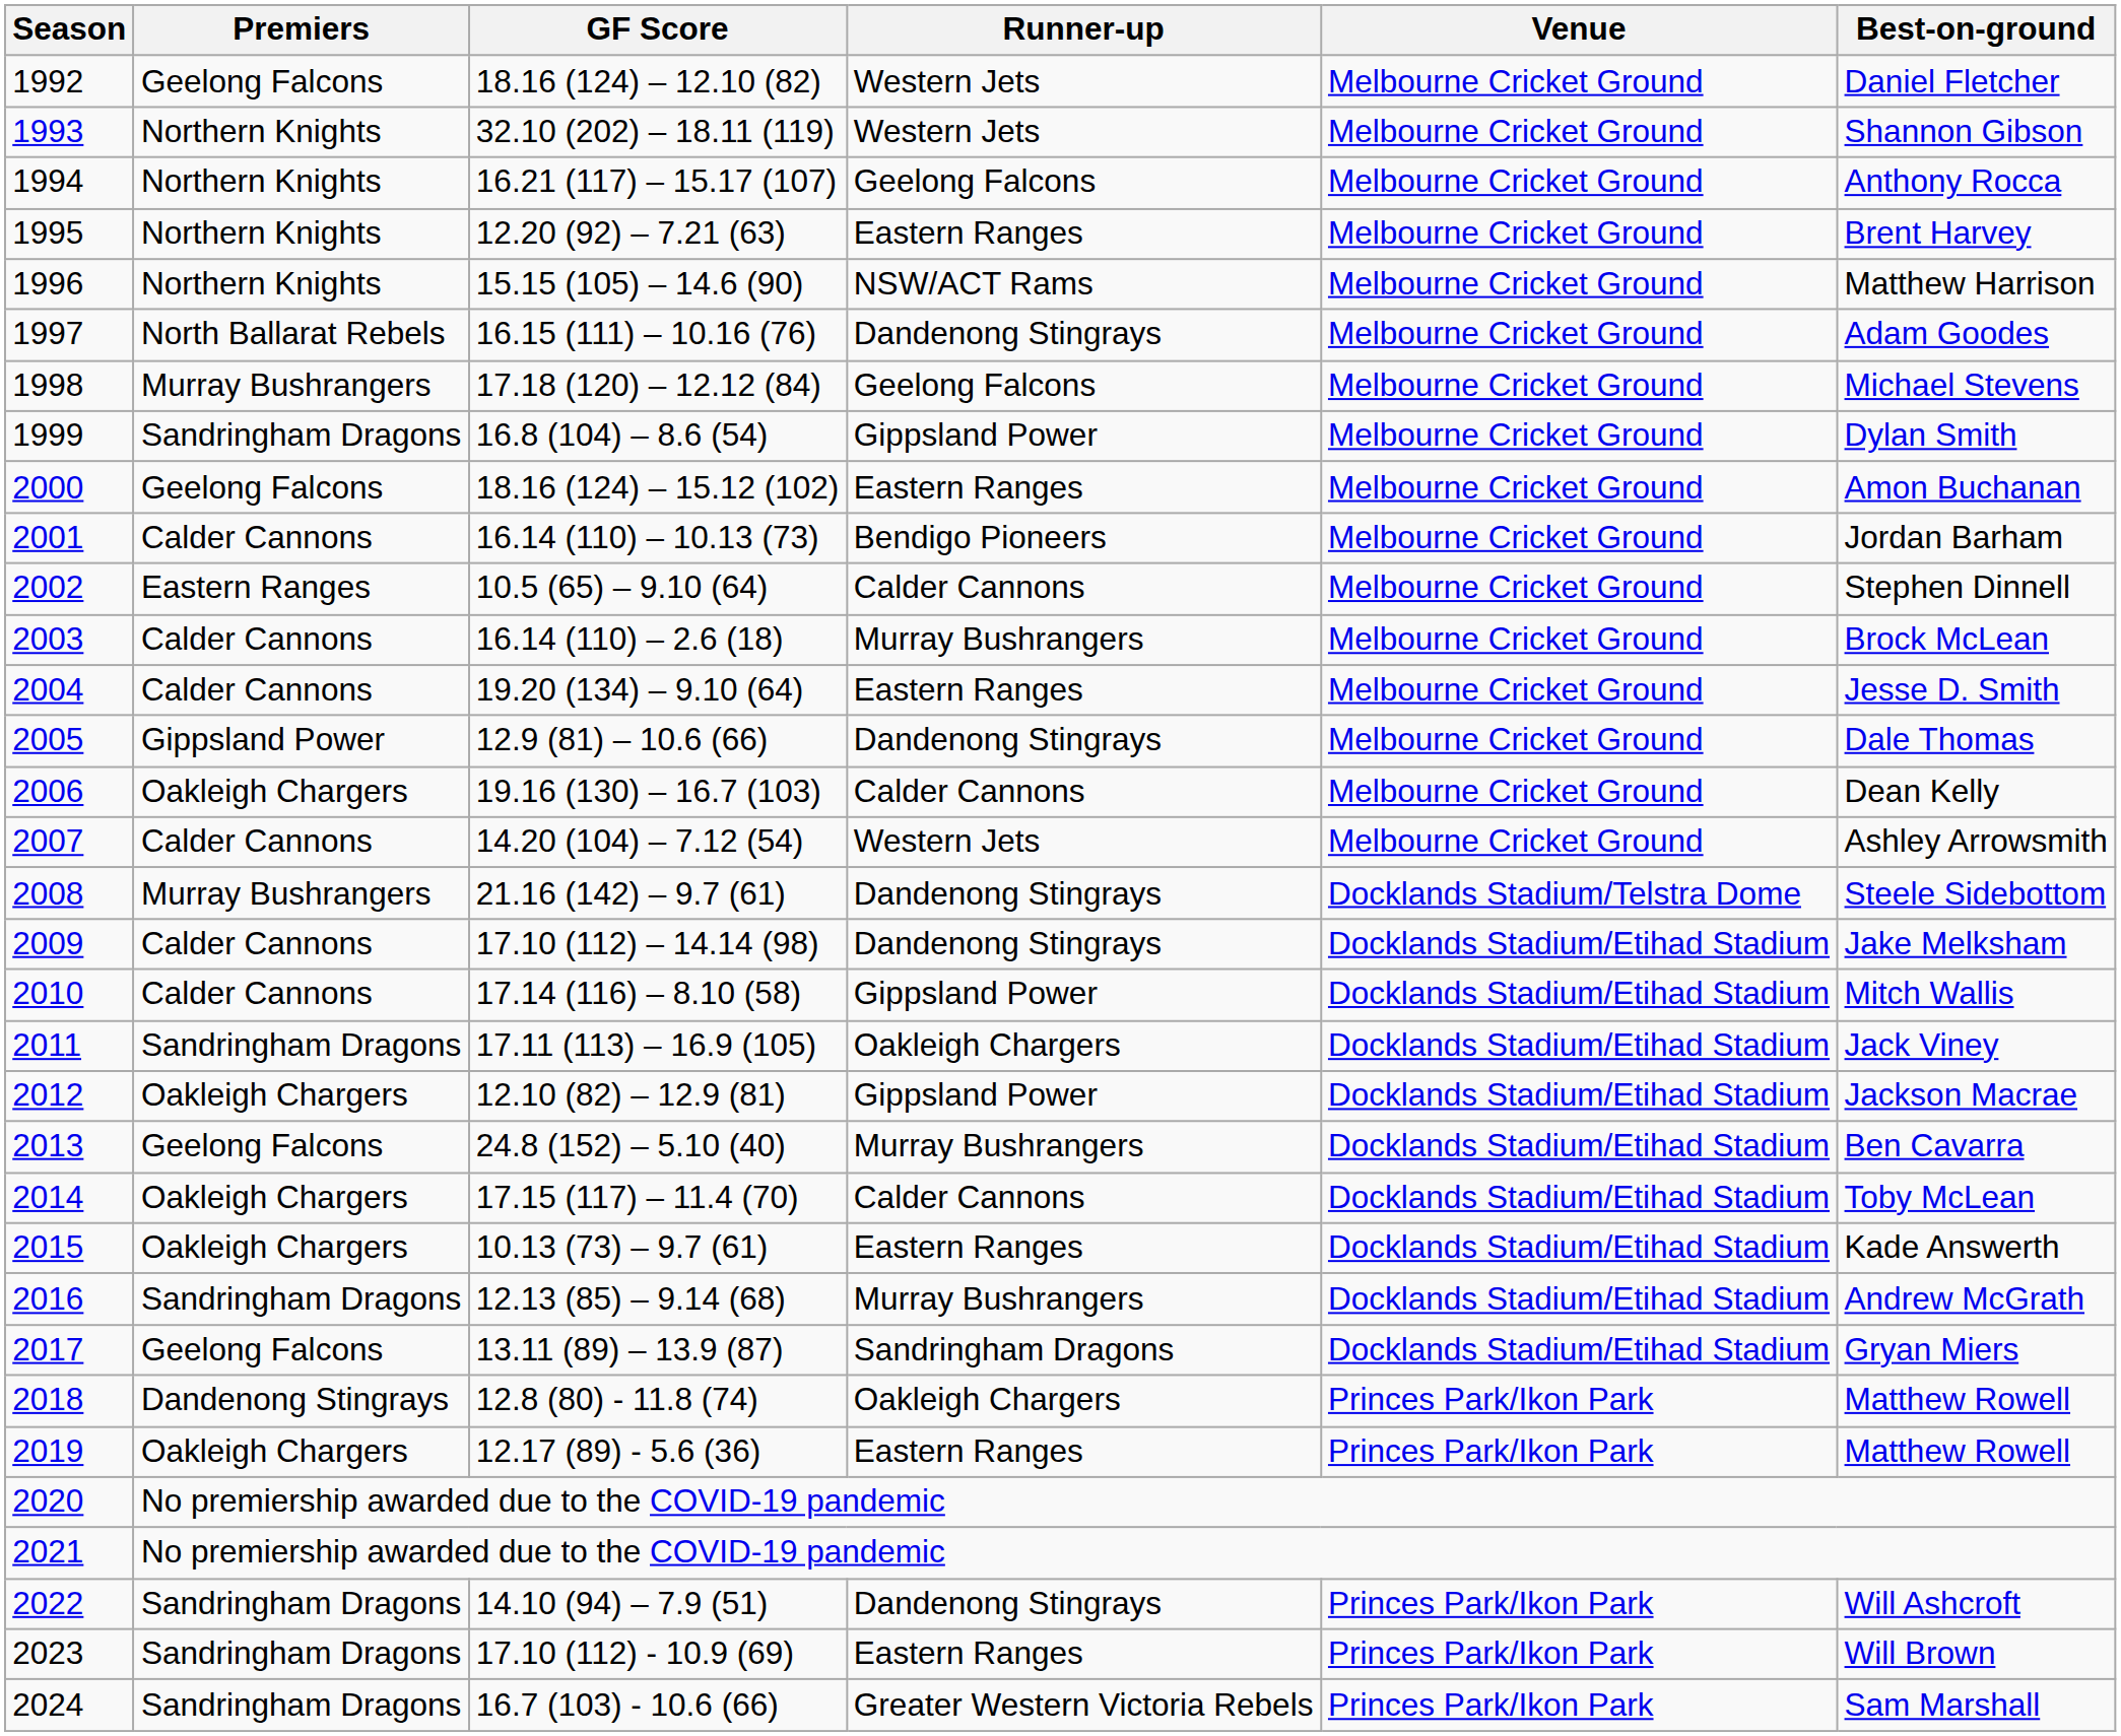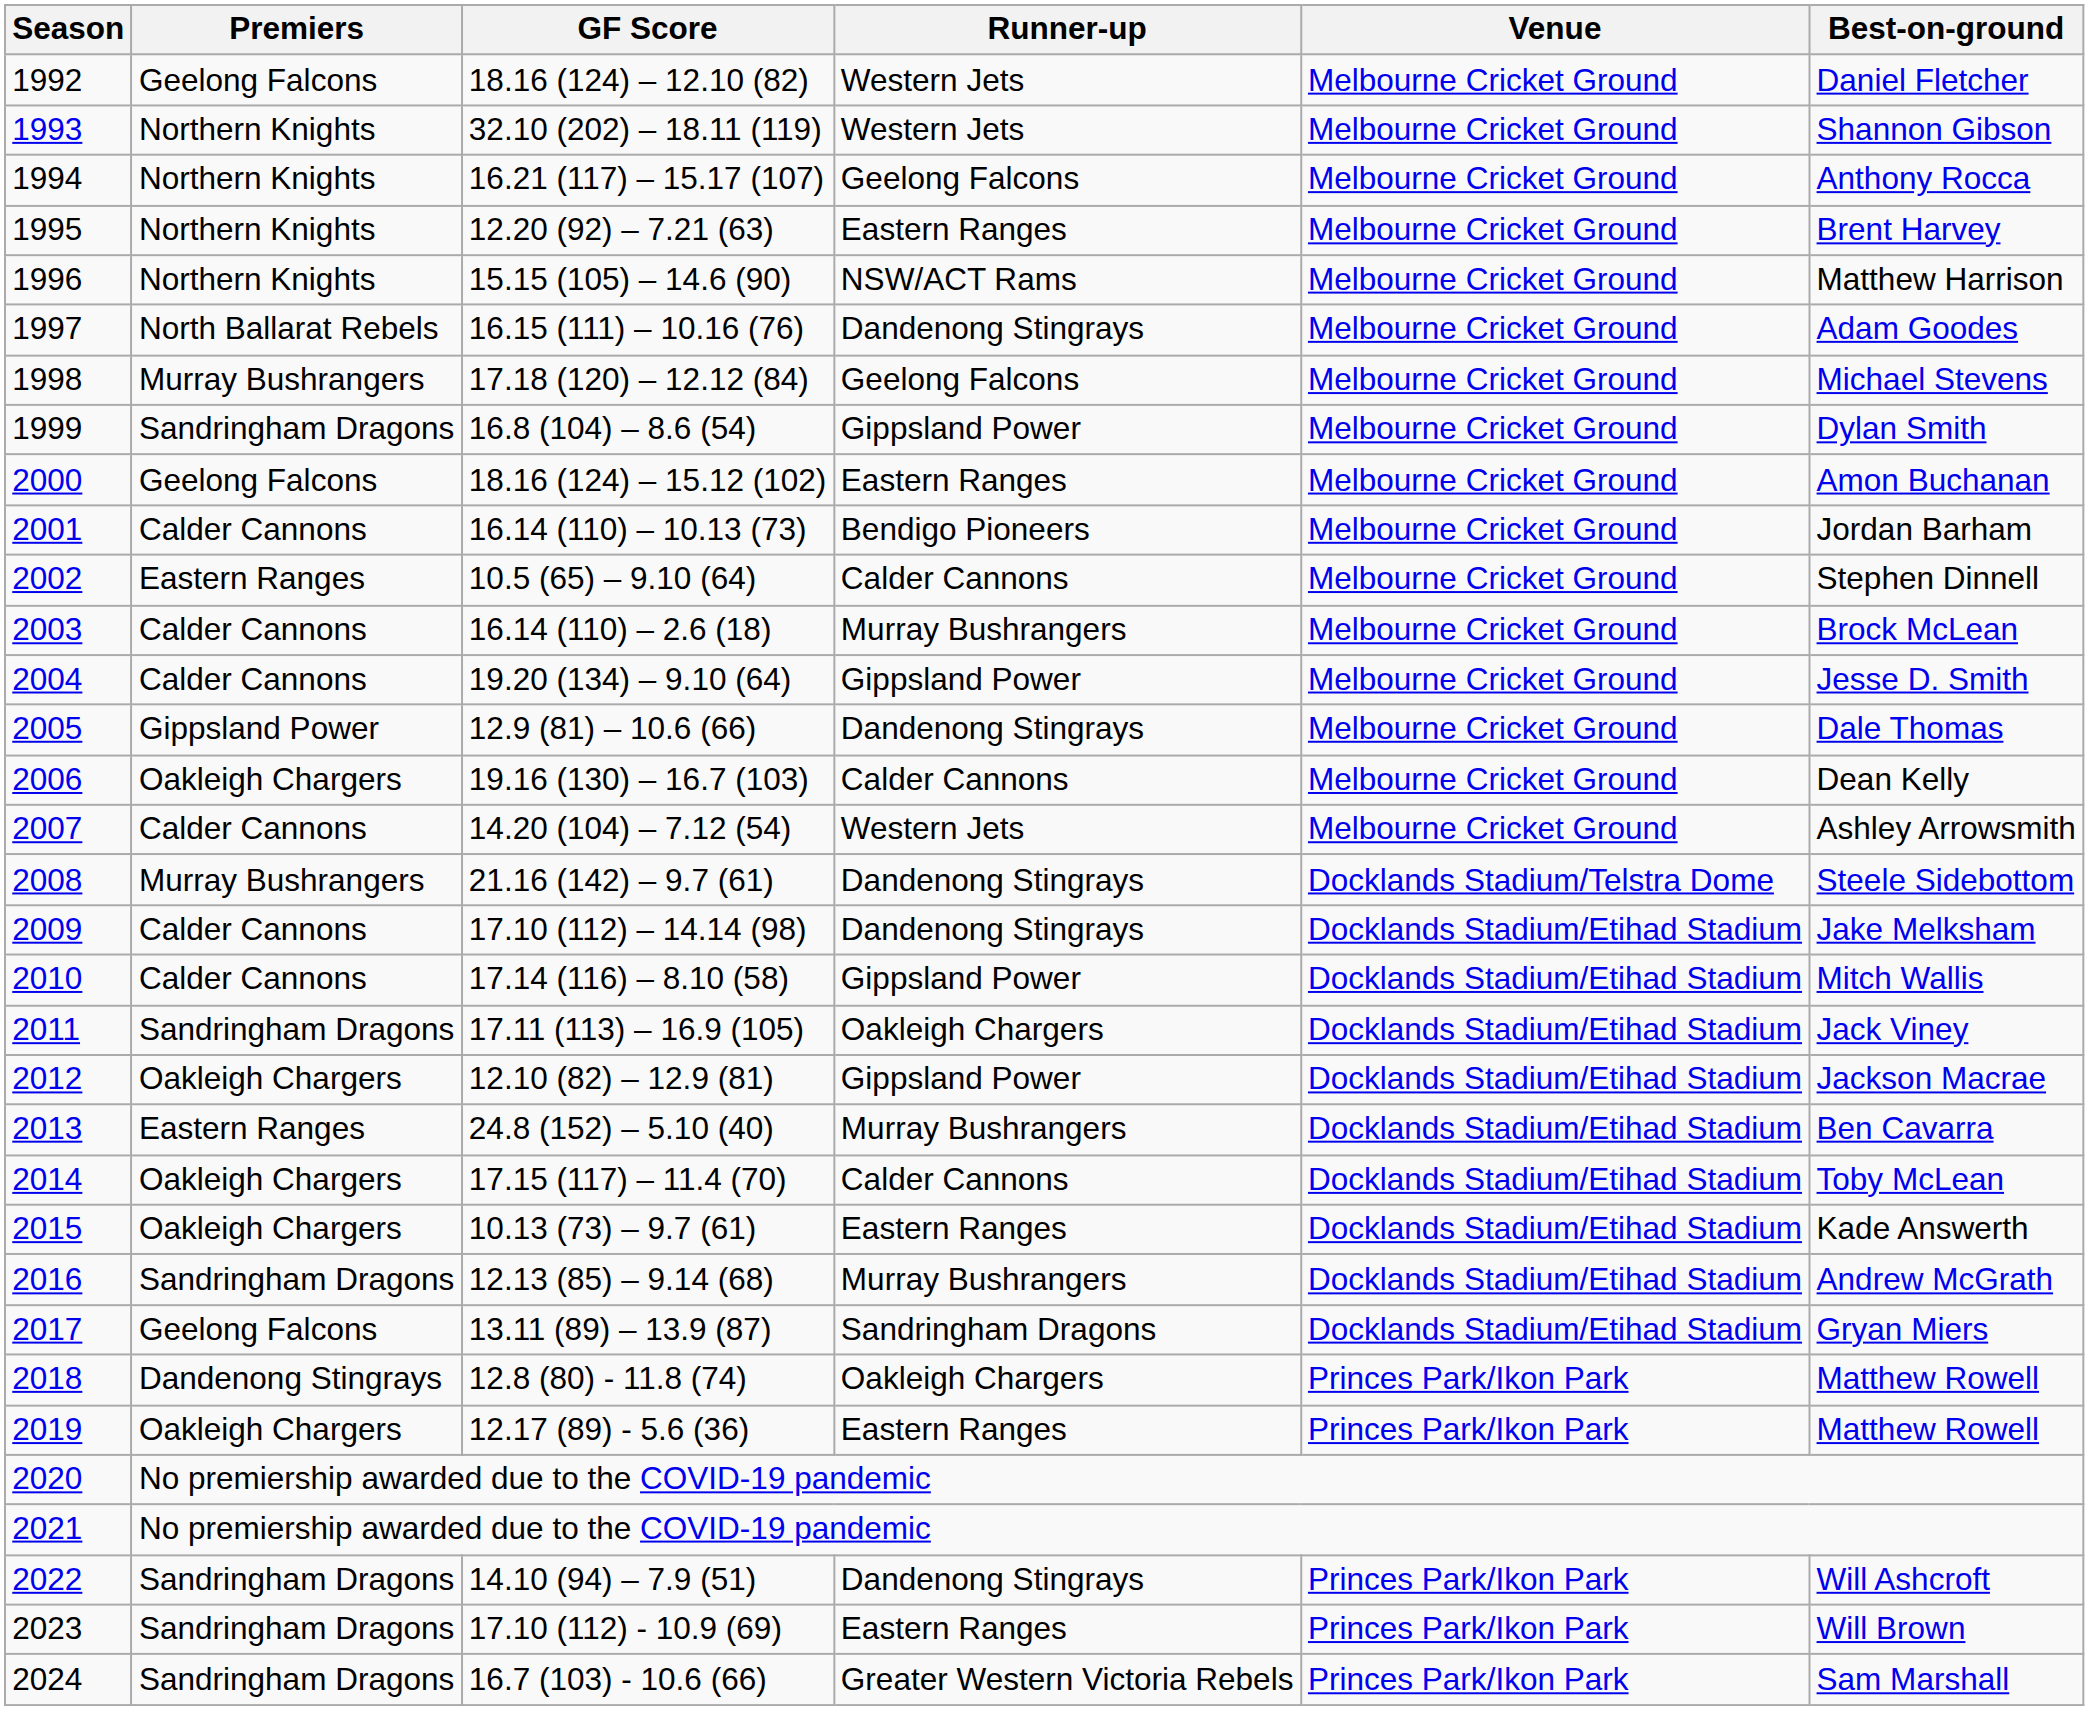2004 | Runner-up: Eastern Ranges -> Gippsland Power
2013 | Premiers: Geelong Falcons -> Eastern Ranges
